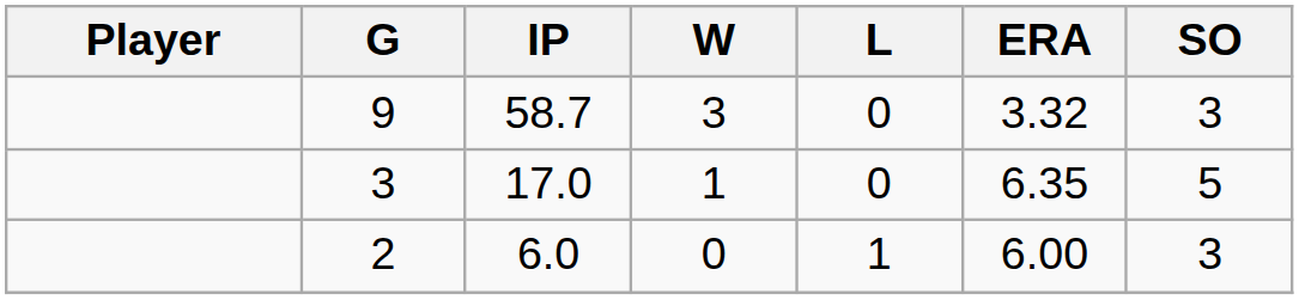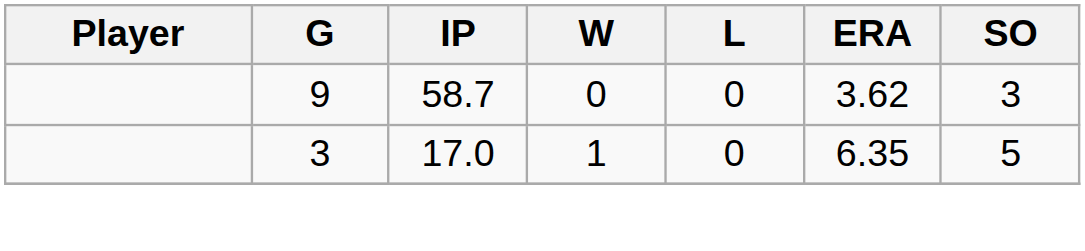9 | W: 3 -> 0
9 | ERA: 3.32 -> 3.62
- row: 2 | 6.0 | 0 | 1 | 6.00 | 3
